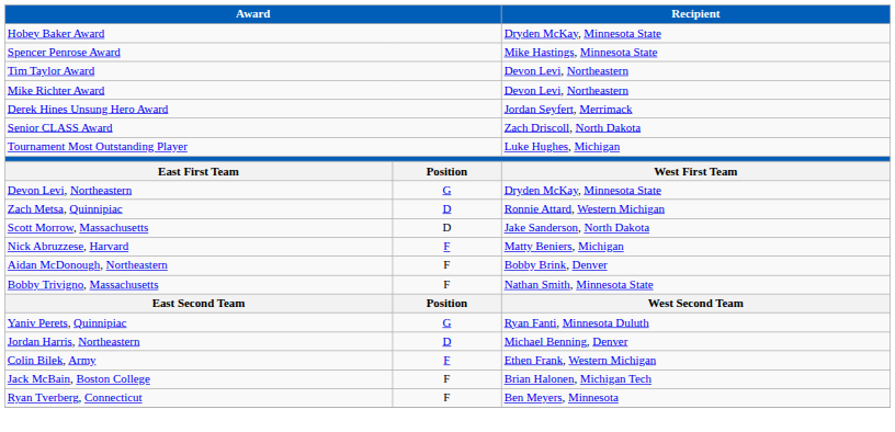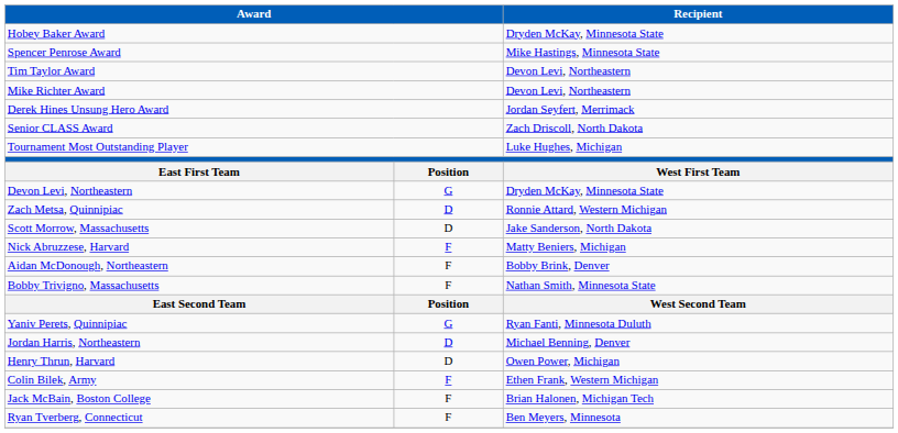+ row: Henry Thrun, Harvard | D | Owen Power, Michigan
